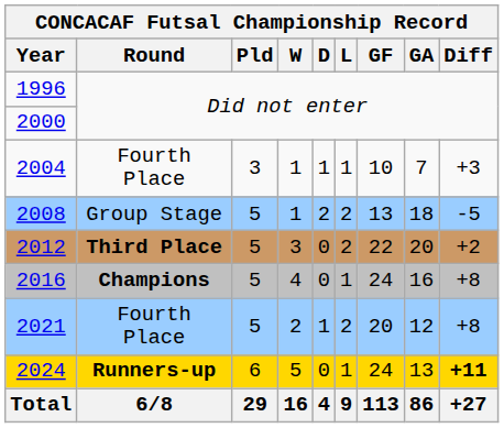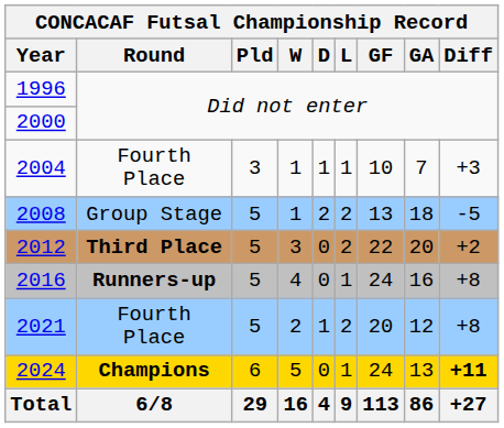2016 | Round: Champions -> Runners-up
2024 | Round: Runners-up -> Champions
